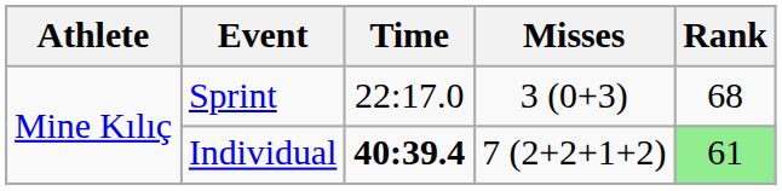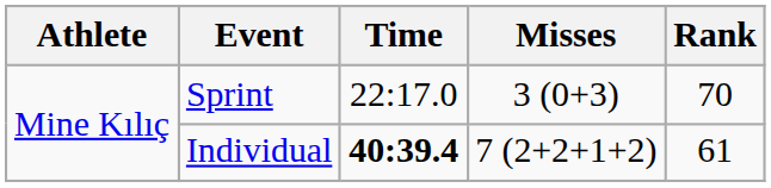Sprint | Rank: 68 -> 70
Individual | Rank: lightgreen background -> no background
